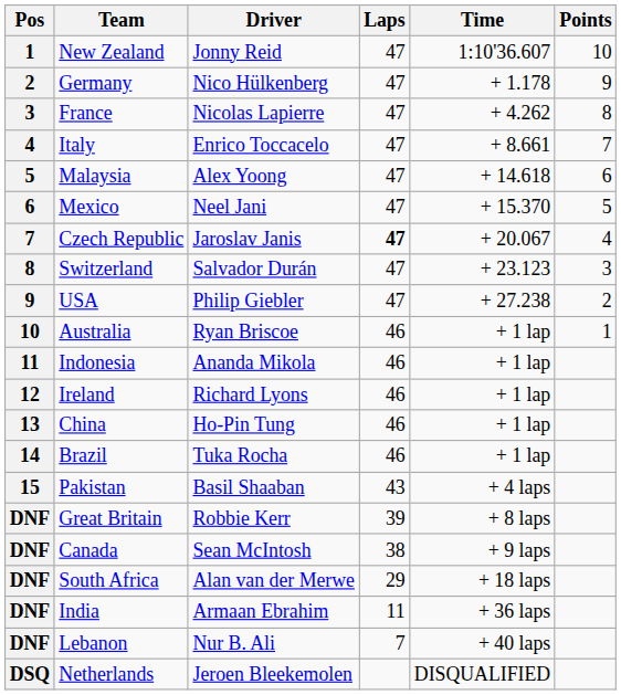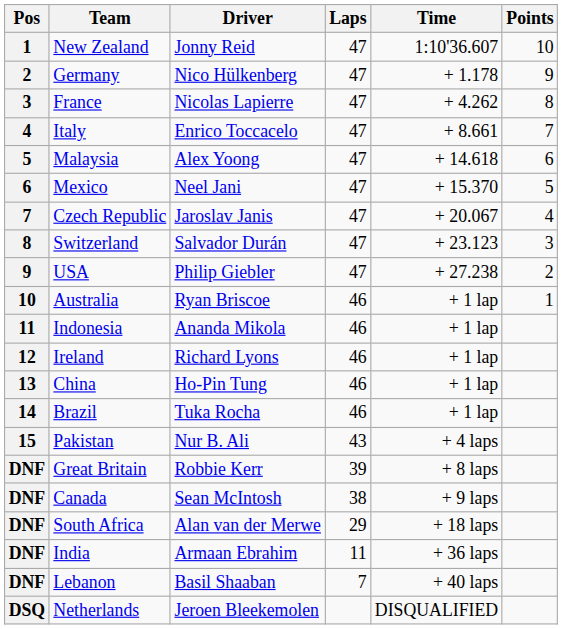Czech Republic | Laps: bold -> normal
Pakistan | Driver: Basil Shaaban -> Nur B. Ali
Lebanon | Driver: Nur B. Ali -> Basil Shaaban
